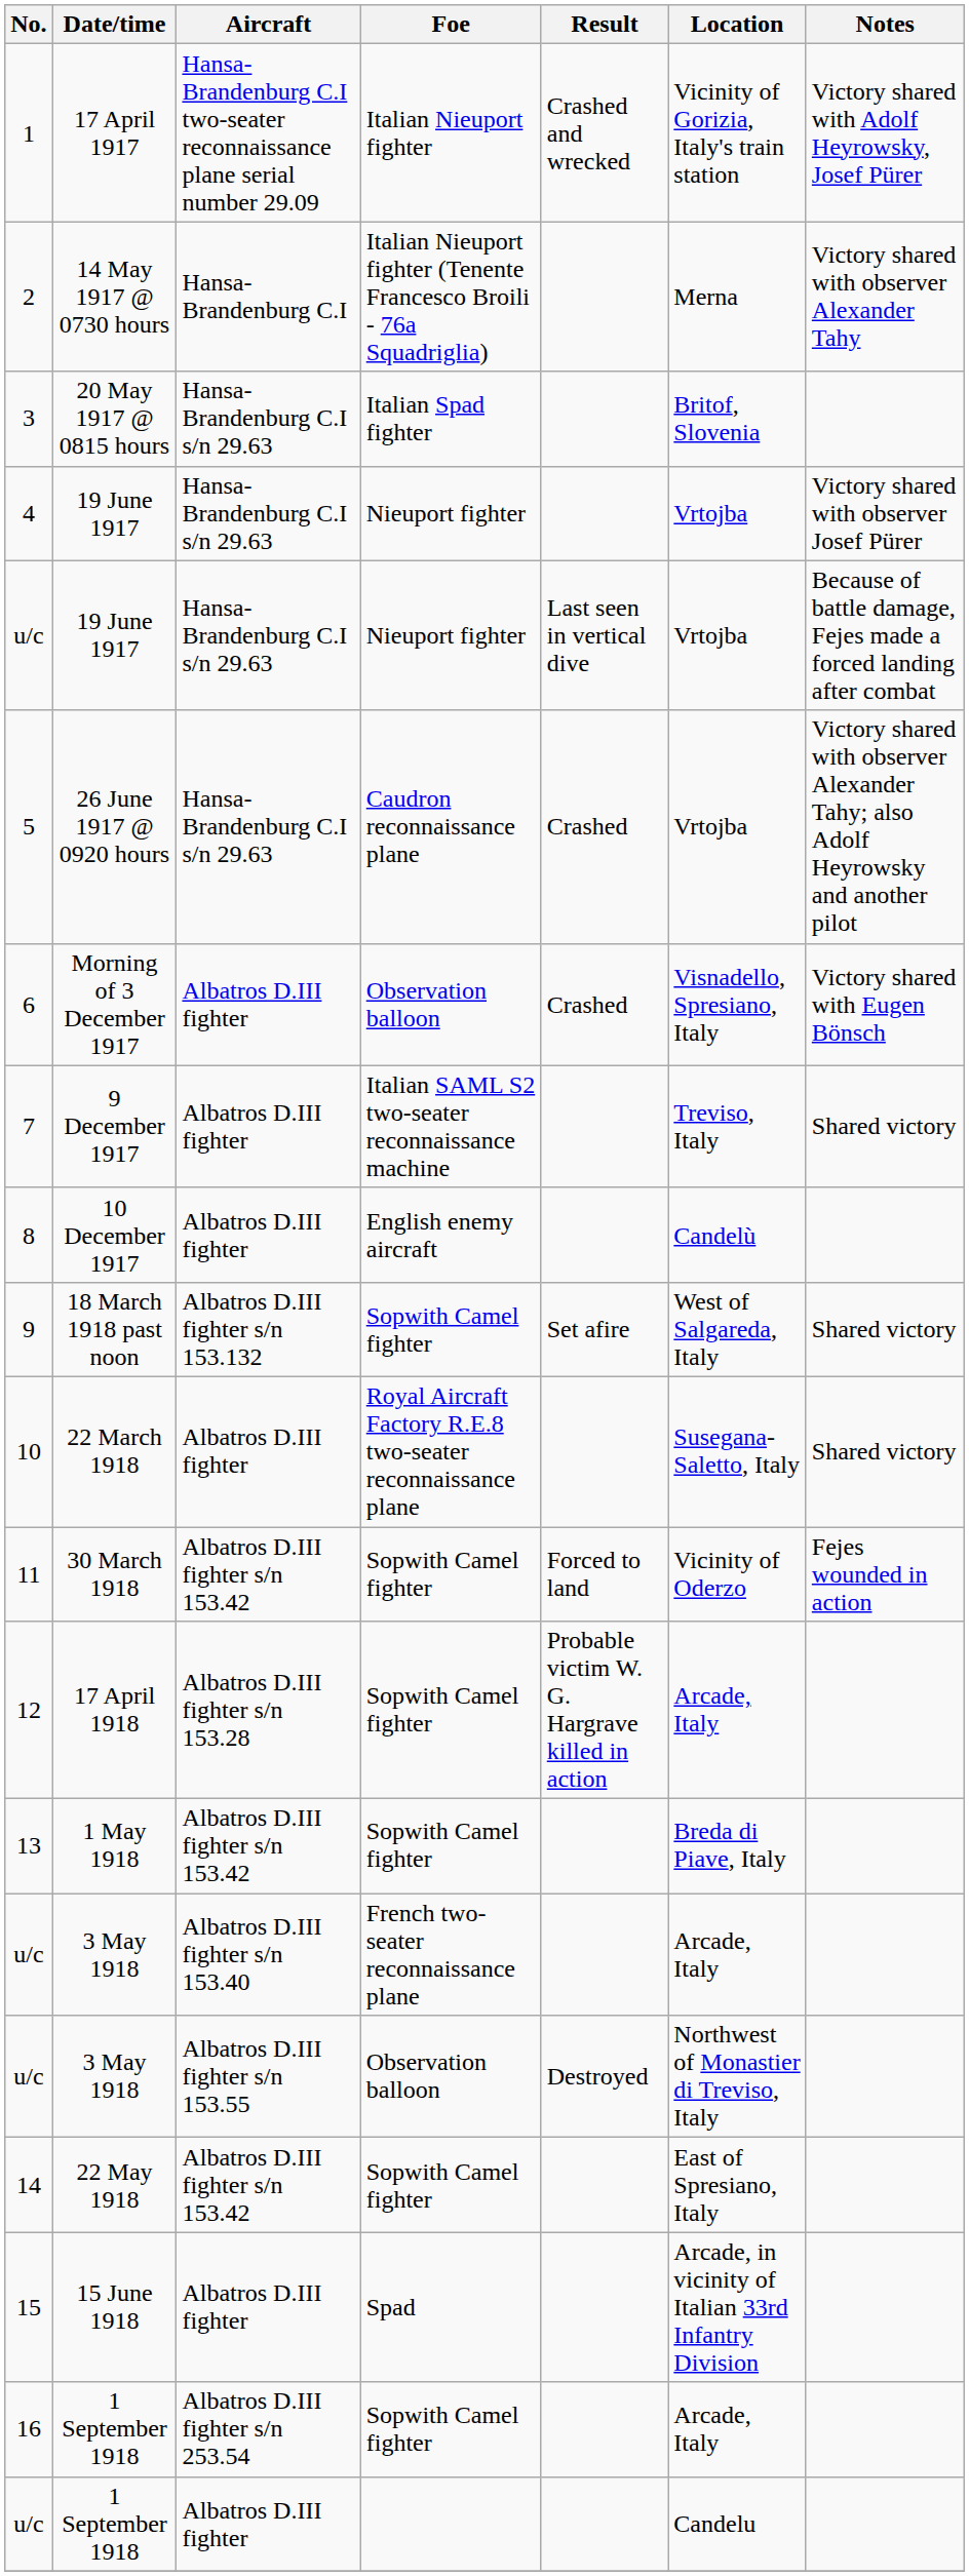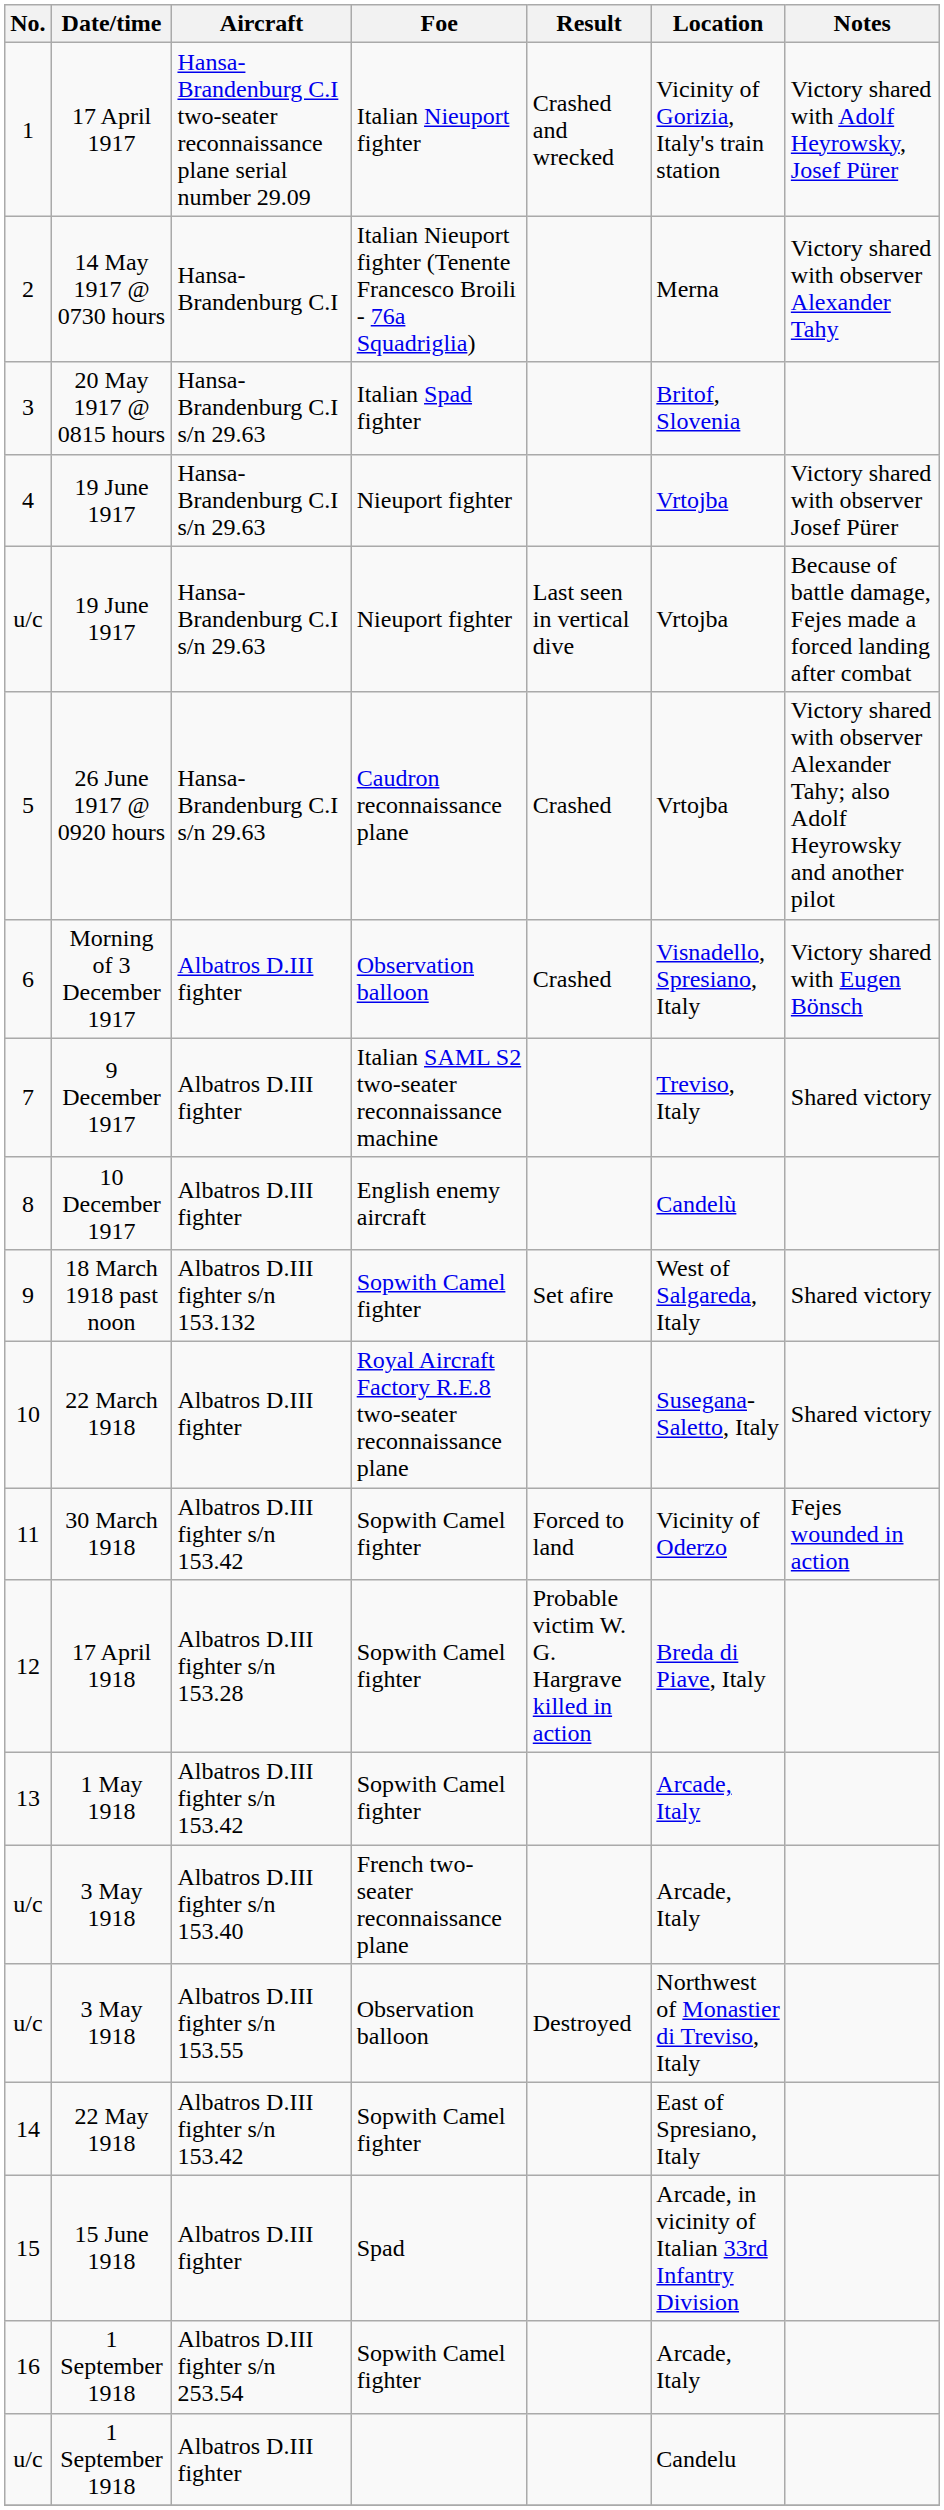12 | Location: Arcade, Italy -> Breda di Piave, Italy
13 | Location: Breda di Piave, Italy -> Arcade, Italy
